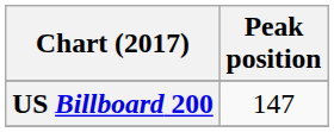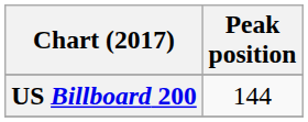US Billboard 200 | Peak position: 147 -> 144
